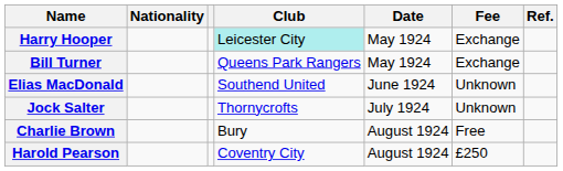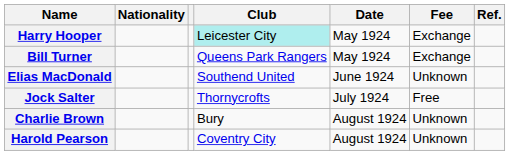Jock Salter | Fee: Unknown -> Free
Charlie Brown | Fee: Free -> Unknown
Harold Pearson | Fee: £250 -> Unknown
